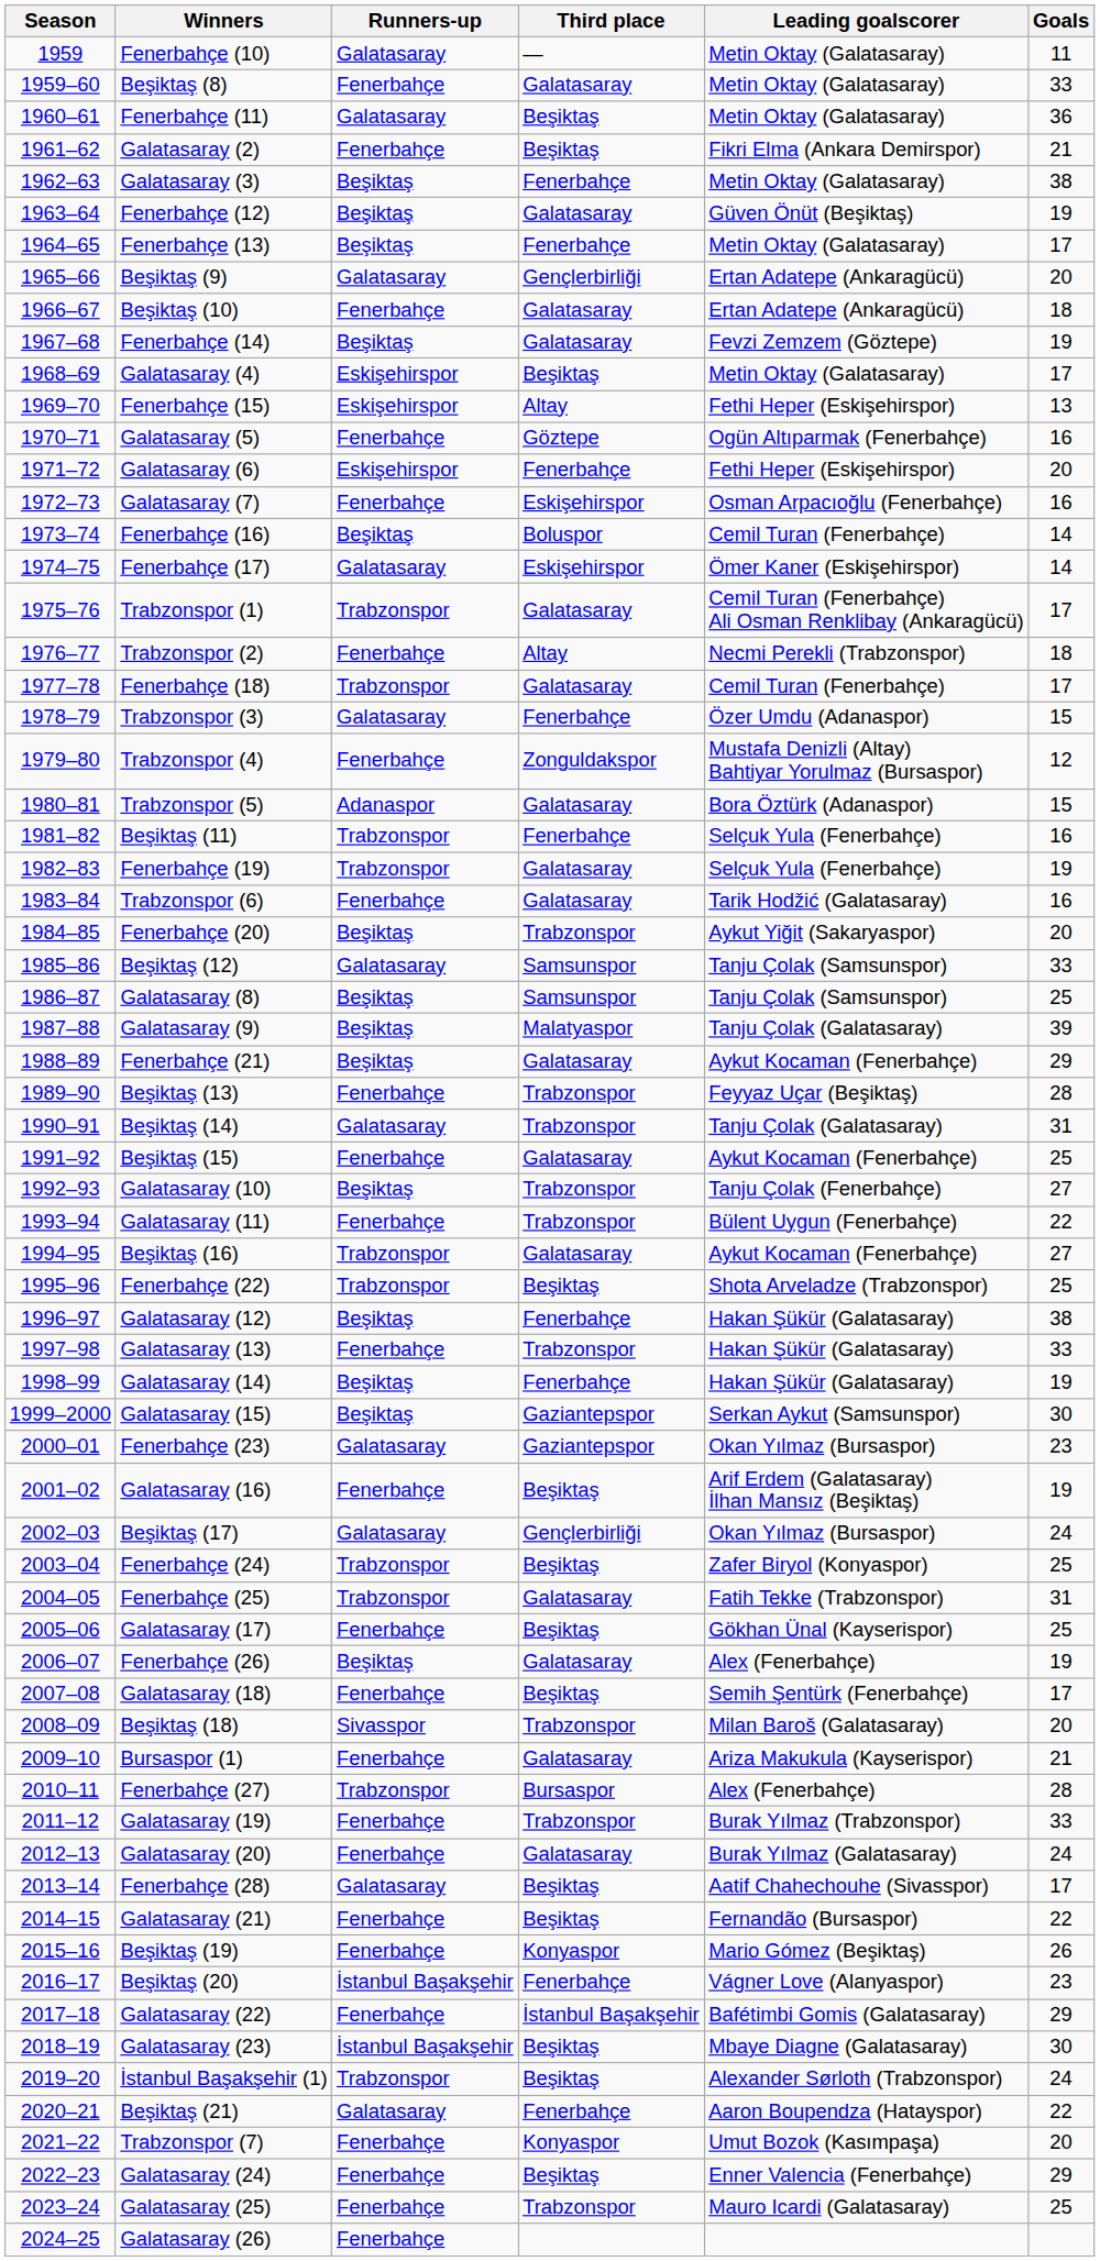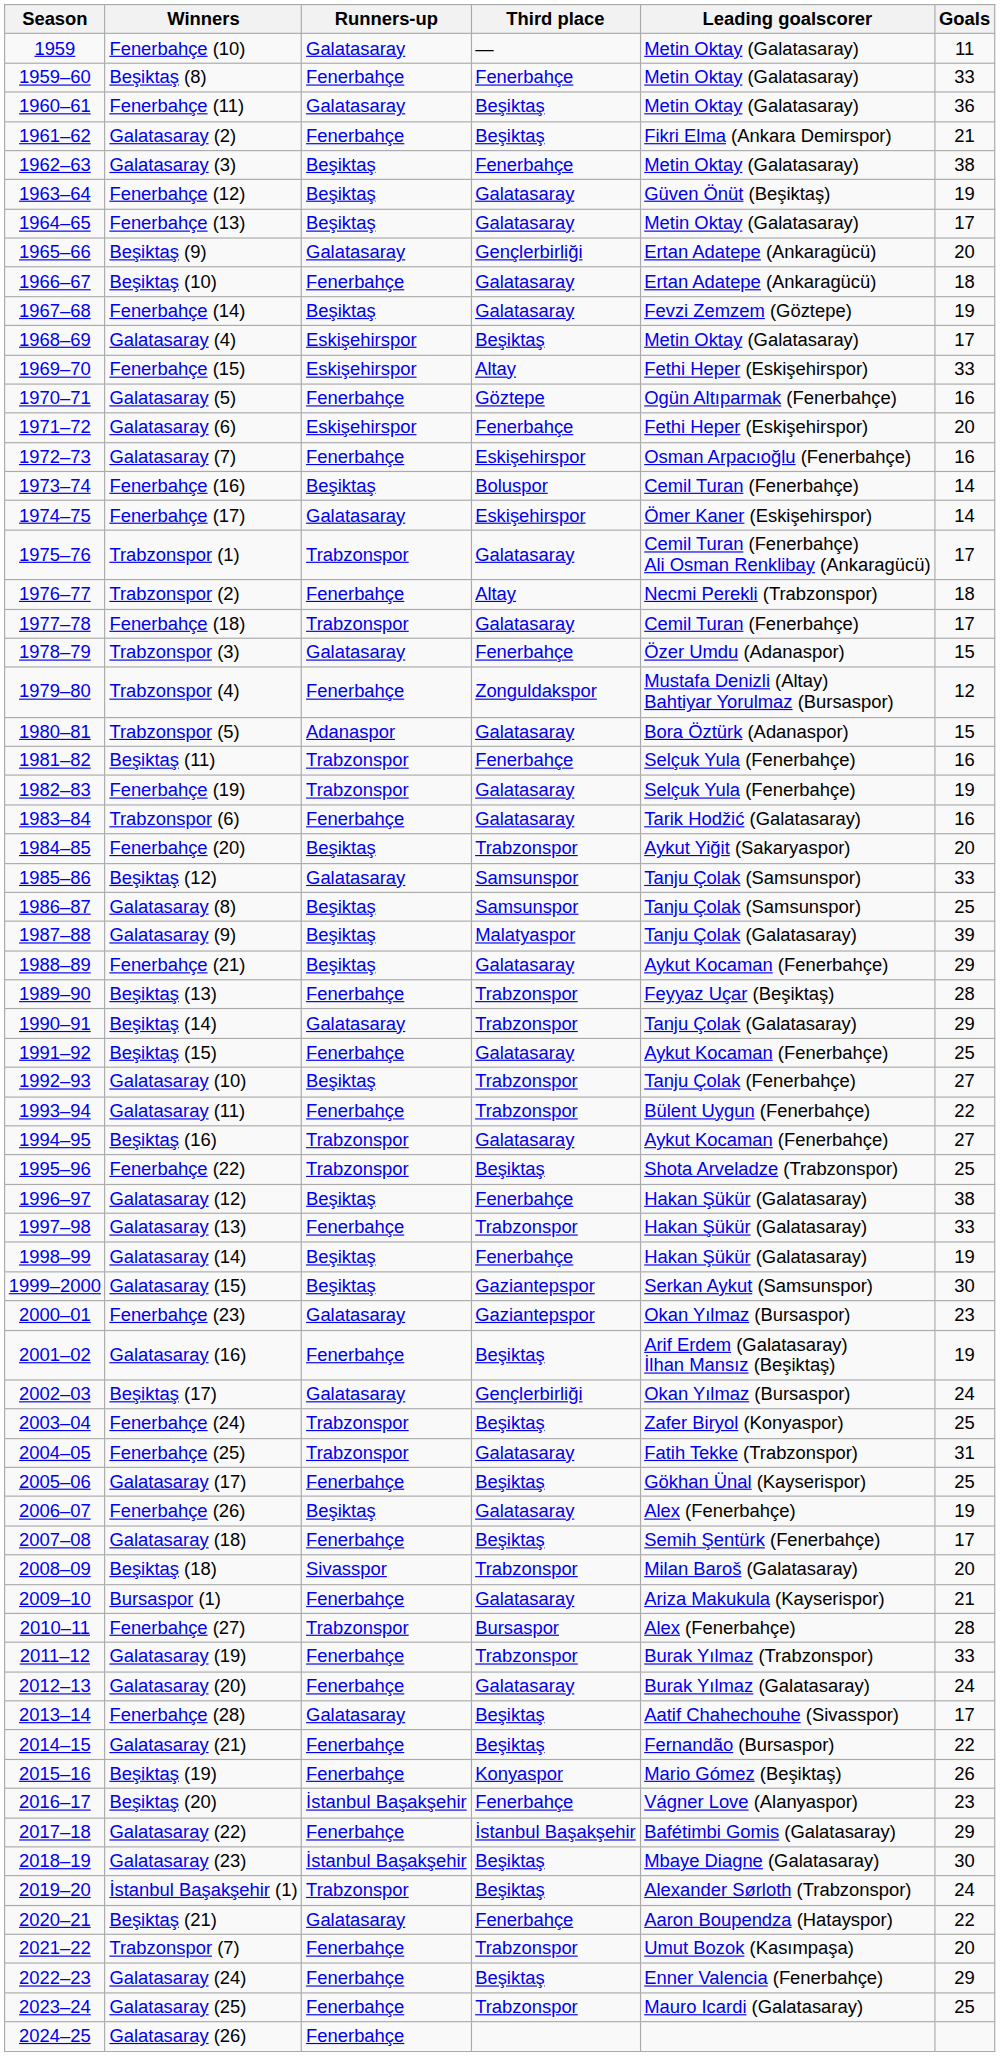Beşiktaş (8) | Third place: Galatasaray -> Fenerbahçe
Fenerbahçe (13) | Third place: Fenerbahçe -> Galatasaray
Fenerbahçe (15) | Goals: 13 -> 33
Beşiktaş (14) | Goals: 31 -> 29
Trabzonspor (7) | Third place: Konyaspor -> Trabzonspor
